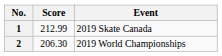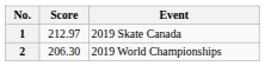1 | Score: 212.99 -> 212.97
